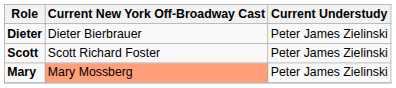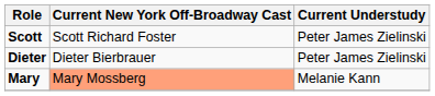rows swapped: Dieter <-> Scott
Mary | Current Understudy: Peter James Zielinski -> Melanie Kann
